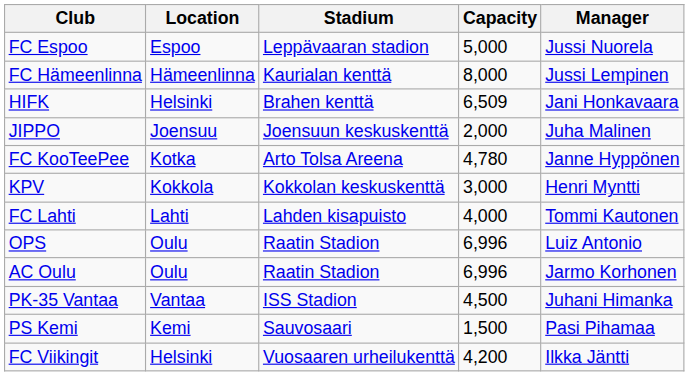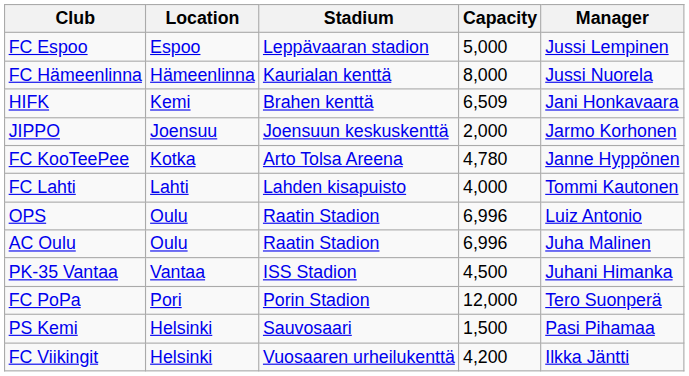FC Espoo | Manager: Jussi Nuorela -> Jussi Lempinen
FC Hämeenlinna | Manager: Jussi Lempinen -> Jussi Nuorela
HIFK | Location: Helsinki -> Kemi
JIPPO | Manager: Juha Malinen -> Jarmo Korhonen
- row: KPV | Kokkola | Kokkolan keskuskenttä | 3,000 | Henri Myntti
AC Oulu | Manager: Jarmo Korhonen -> Juha Malinen
+ row: FC PoPa | Pori | Porin Stadion | 12,000 | Tero Suonperä
PS Kemi | Location: Kemi -> Helsinki
